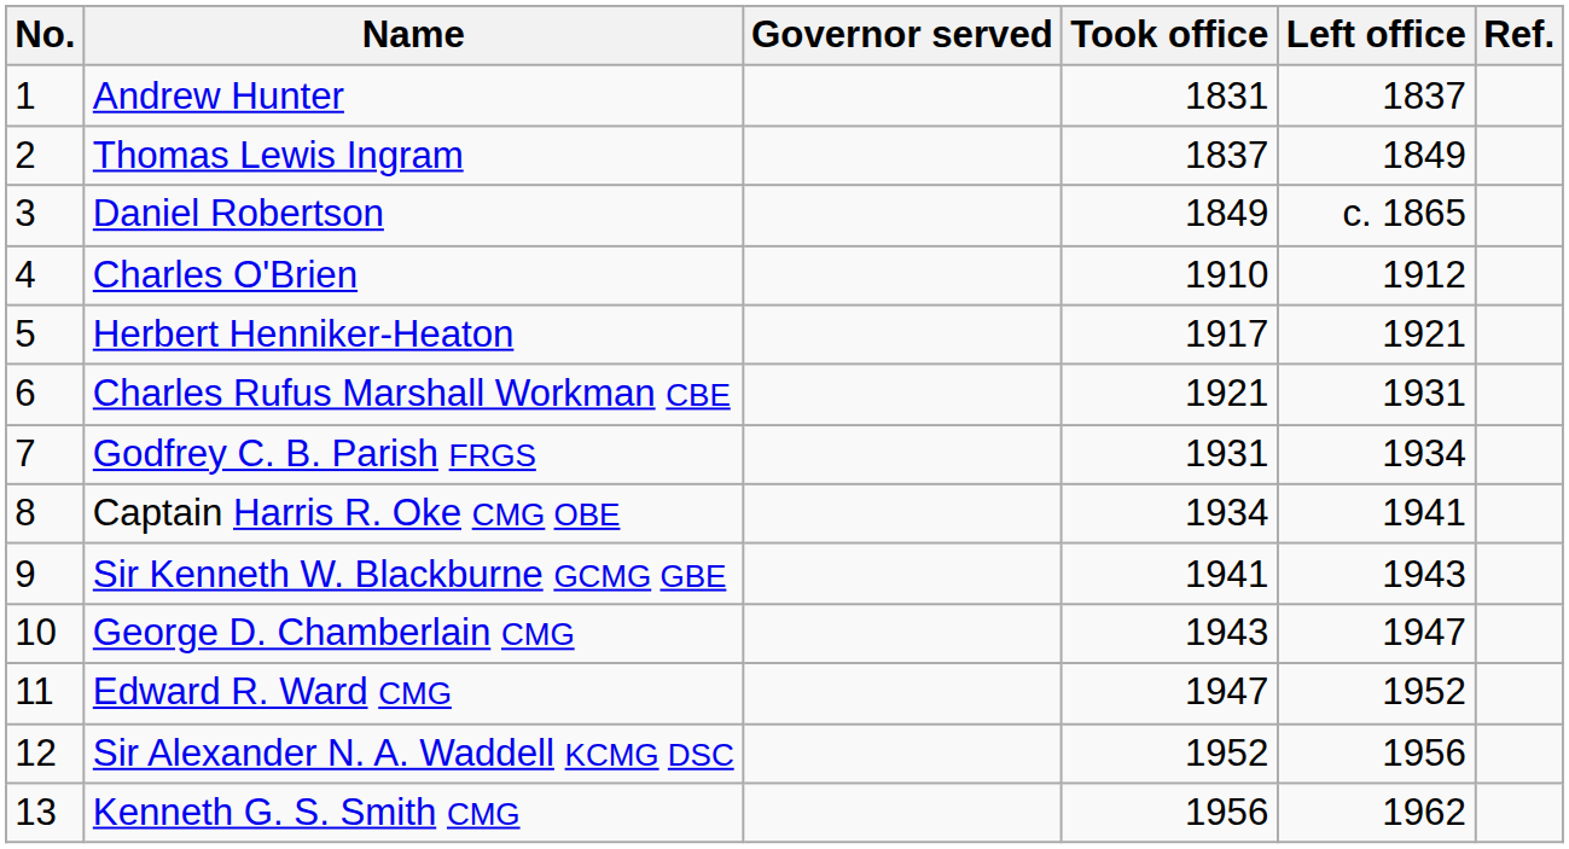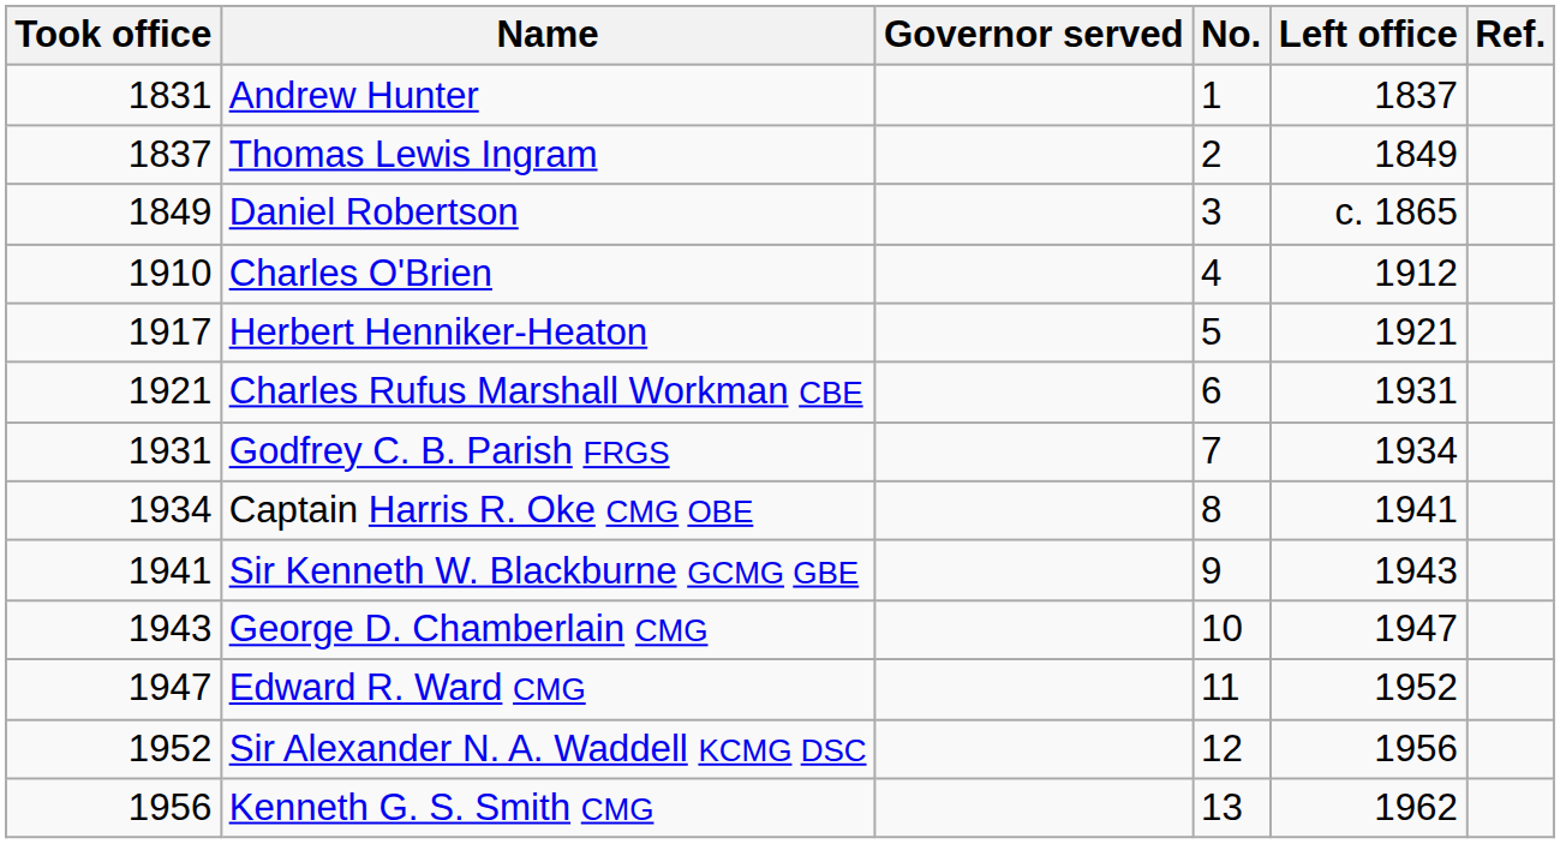columns swapped: No. <-> Took office
